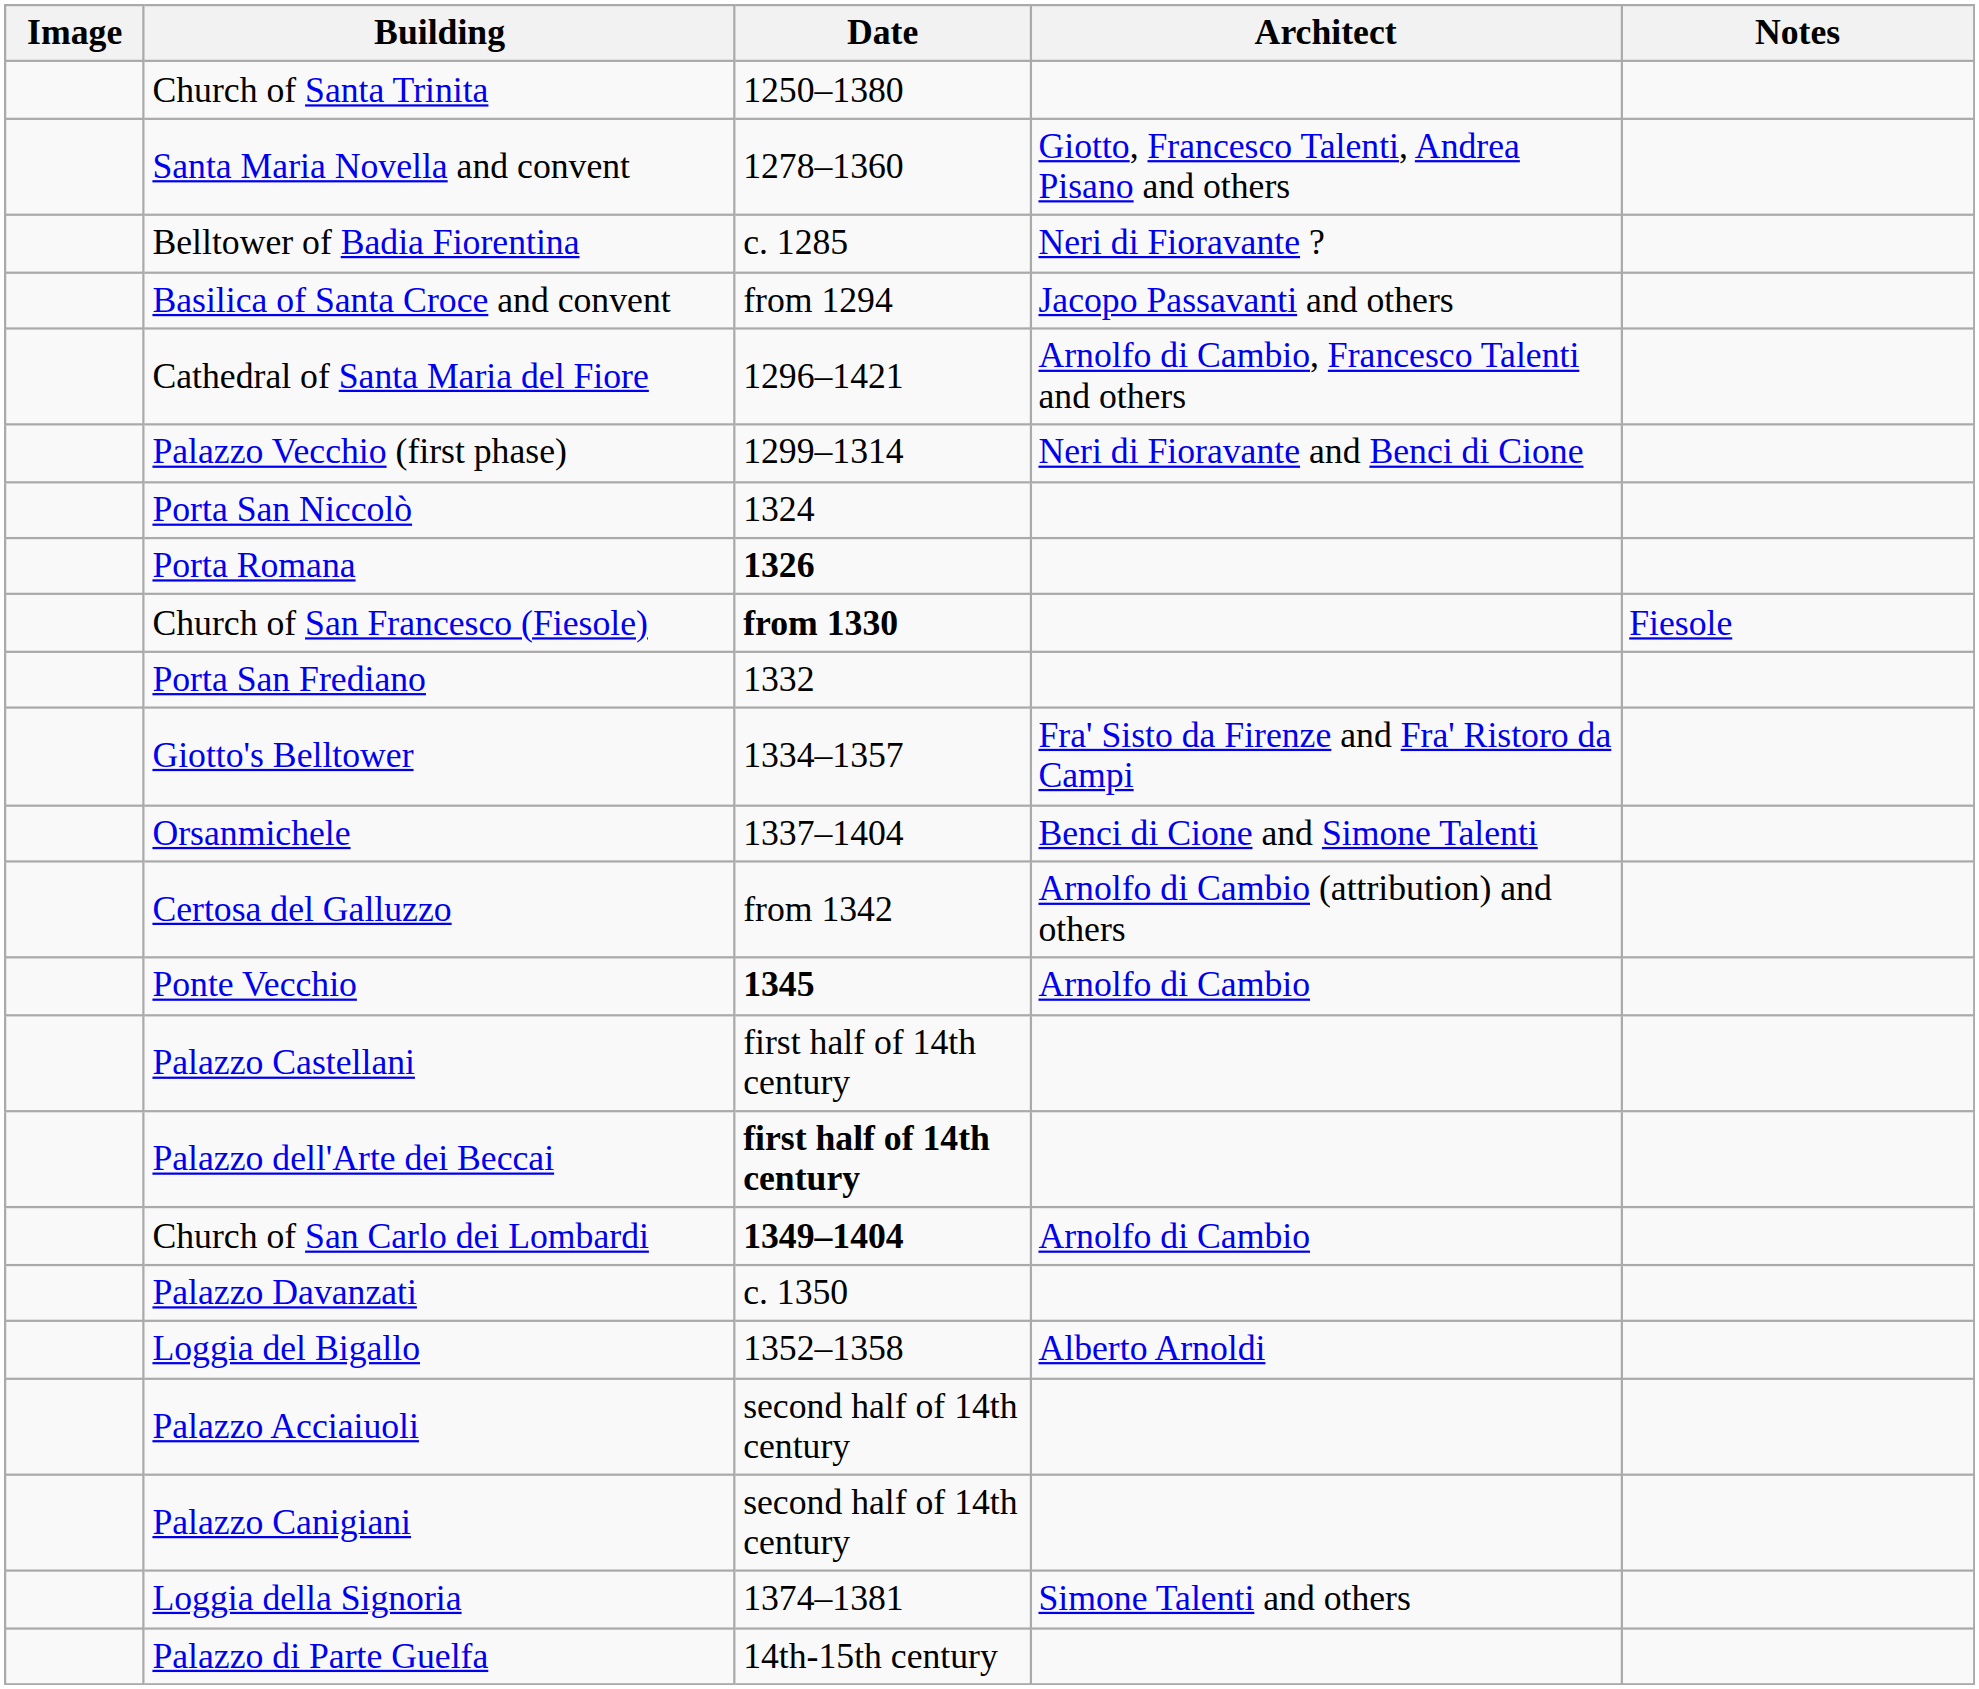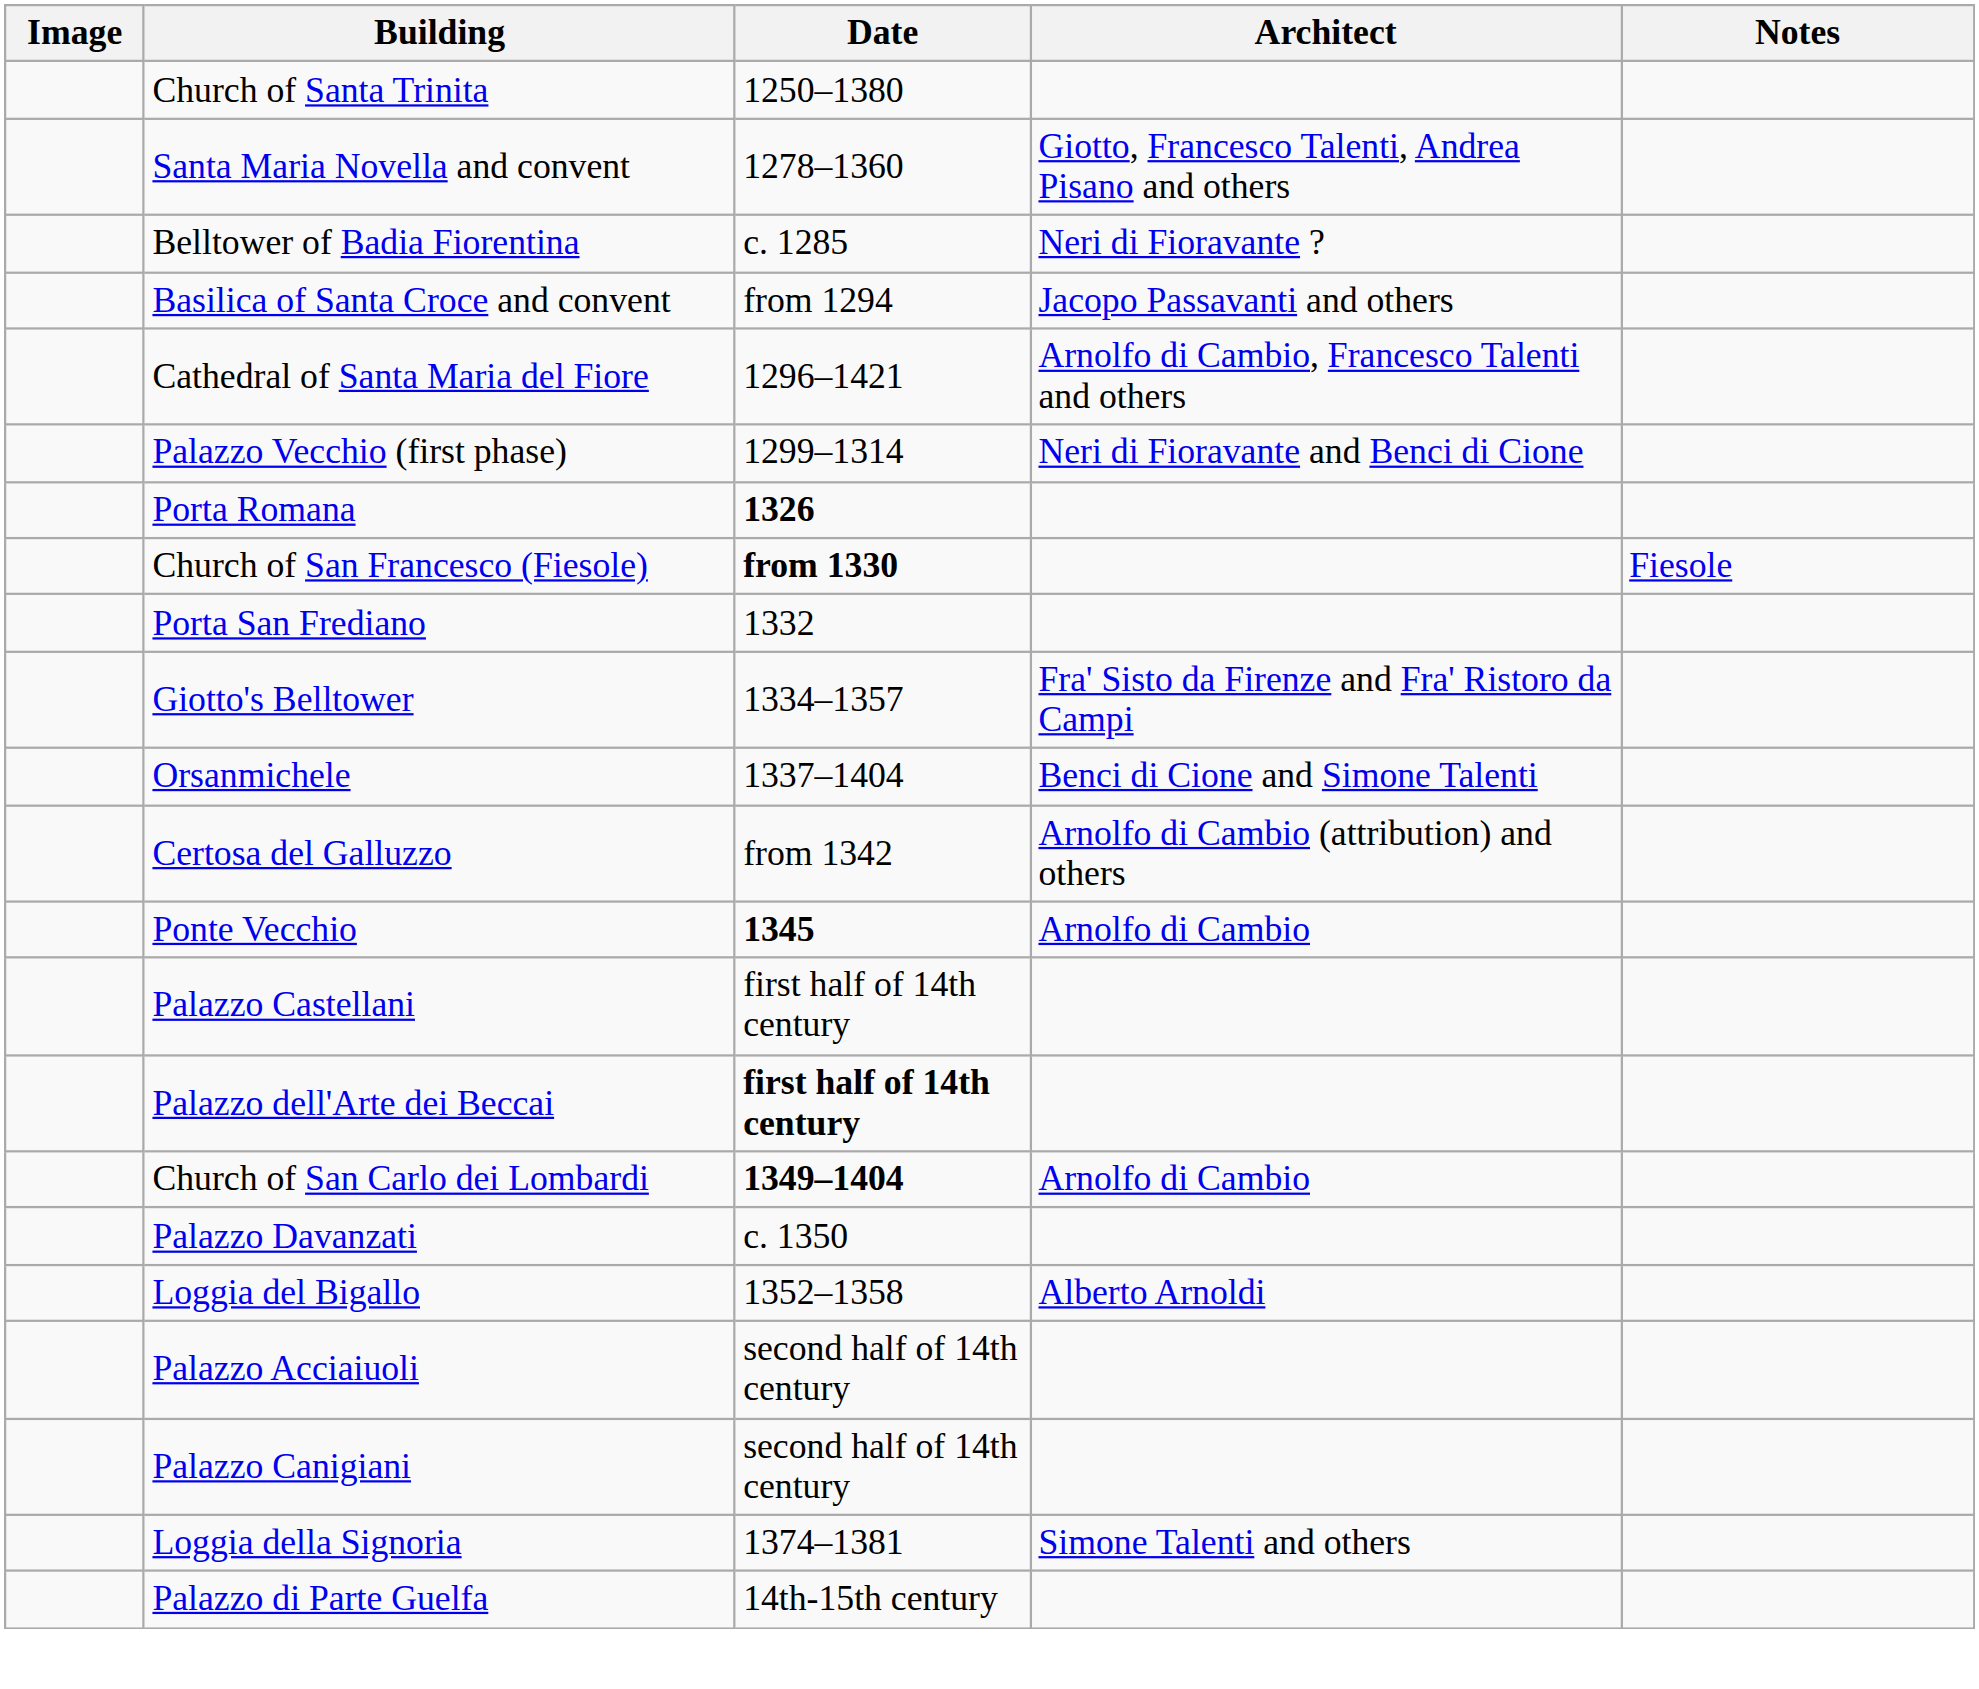- row: Porta San Niccolò | 1324
